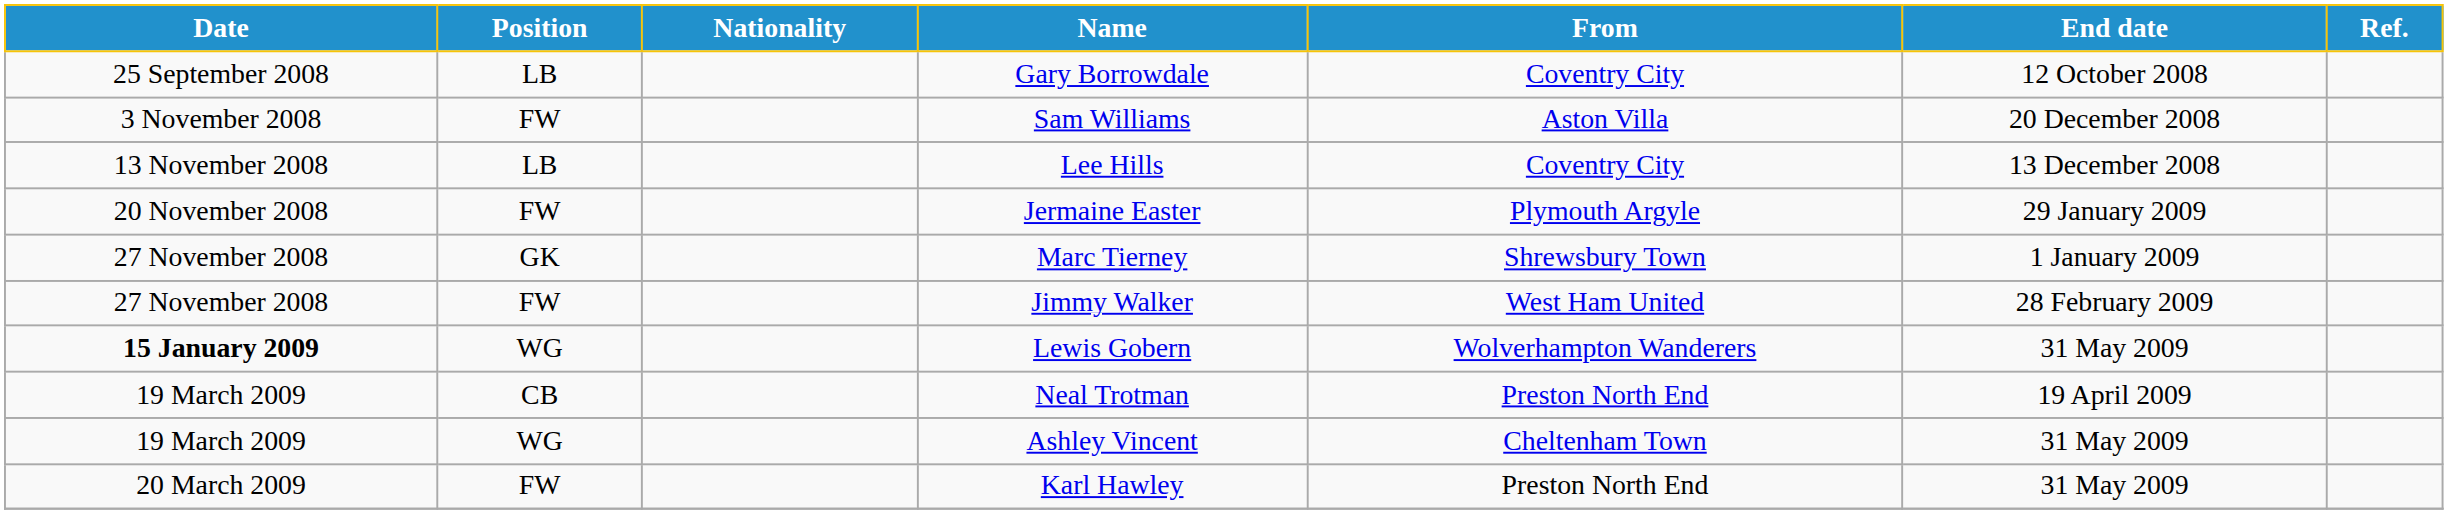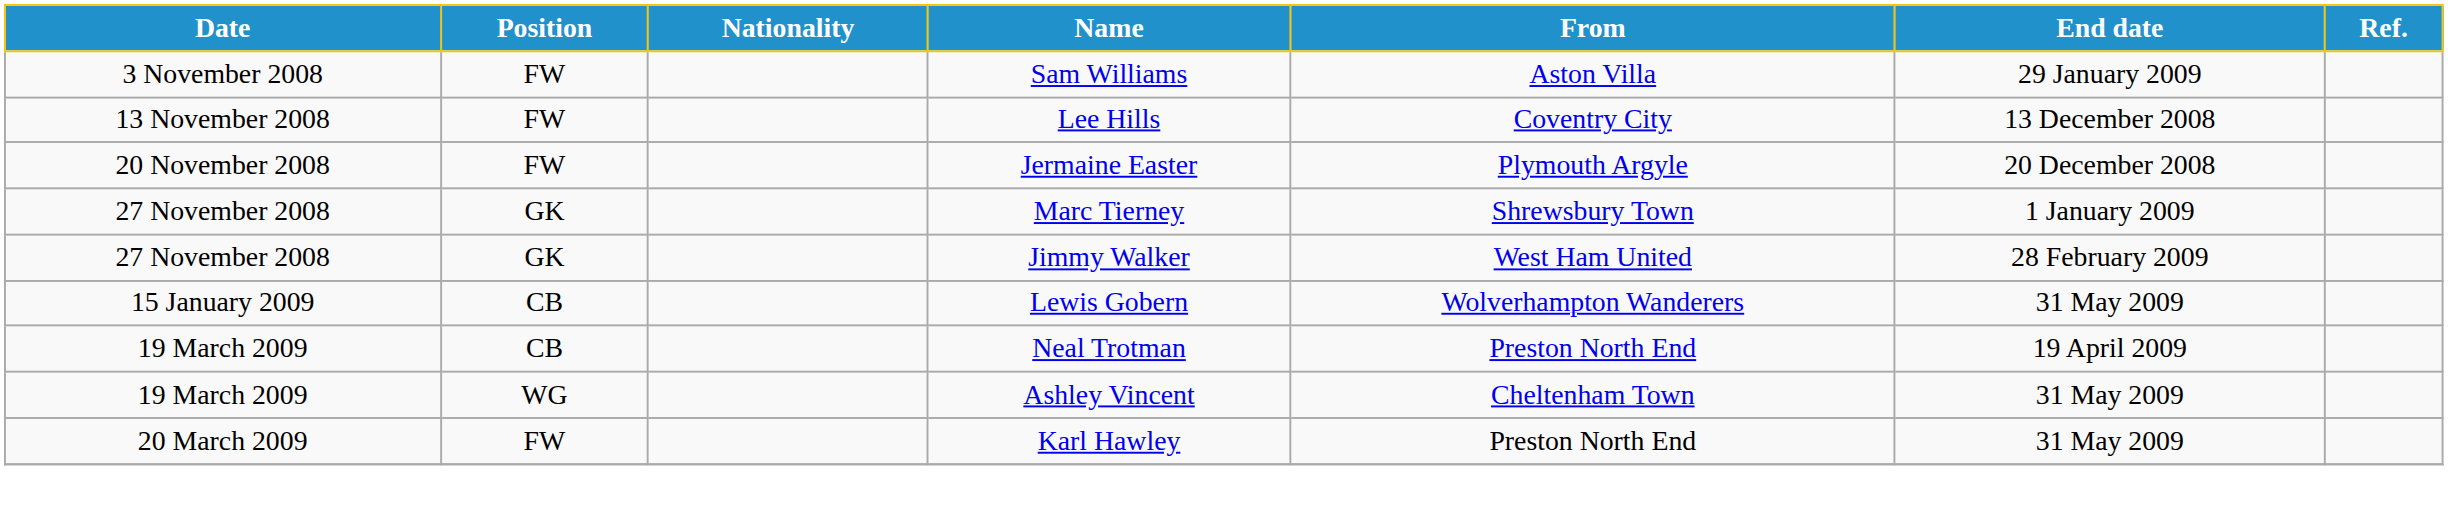- row: 25 September 2008 | LB | Gary Borrowdale | Coventry City | 12 October 2008
Sam Williams | End date: 20 December 2008 -> 29 January 2009
Lee Hills | Position: LB -> FW
Jermaine Easter | End date: 29 January 2009 -> 20 December 2008
Jimmy Walker | Position: FW -> GK
Lewis Gobern | Date: bold -> normal
Lewis Gobern | Position: WG -> CB
